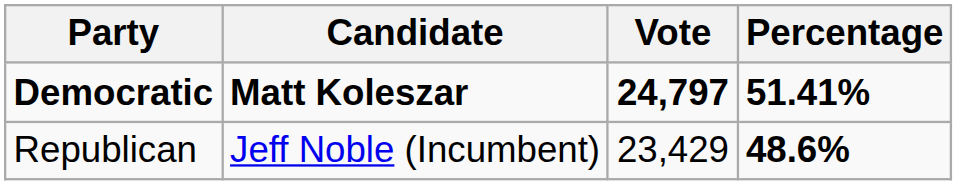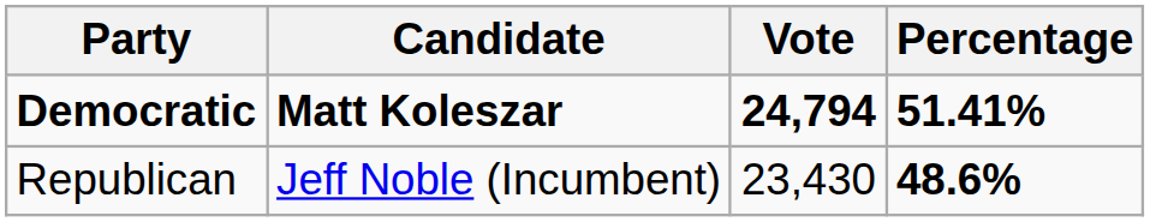Democratic | Vote: 24,797 -> 24,794
Republican | Vote: 23,429 -> 23,430
